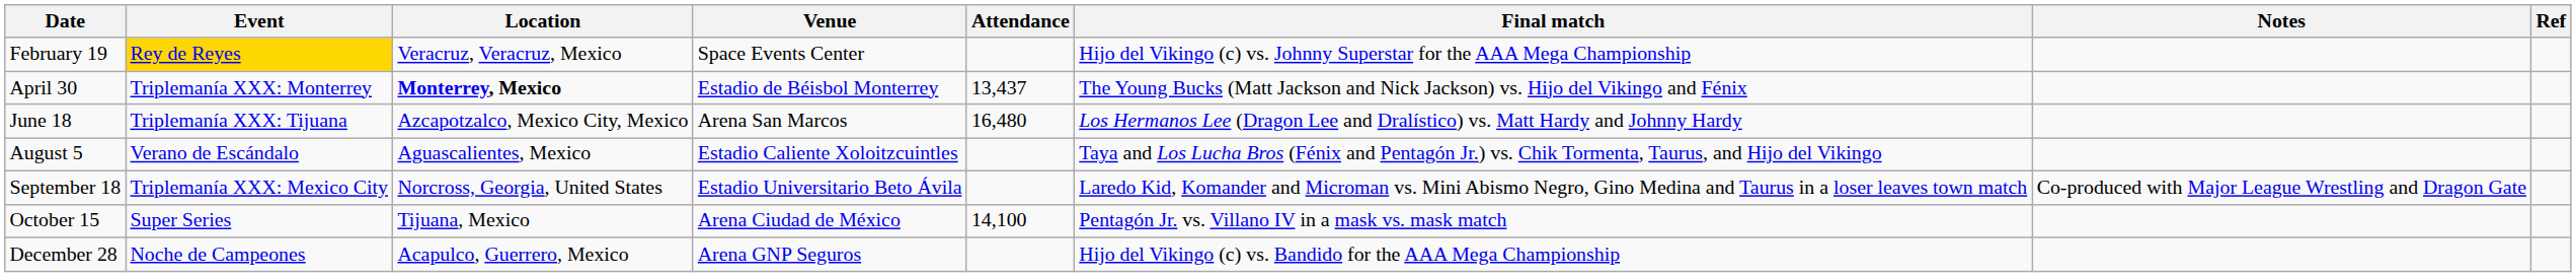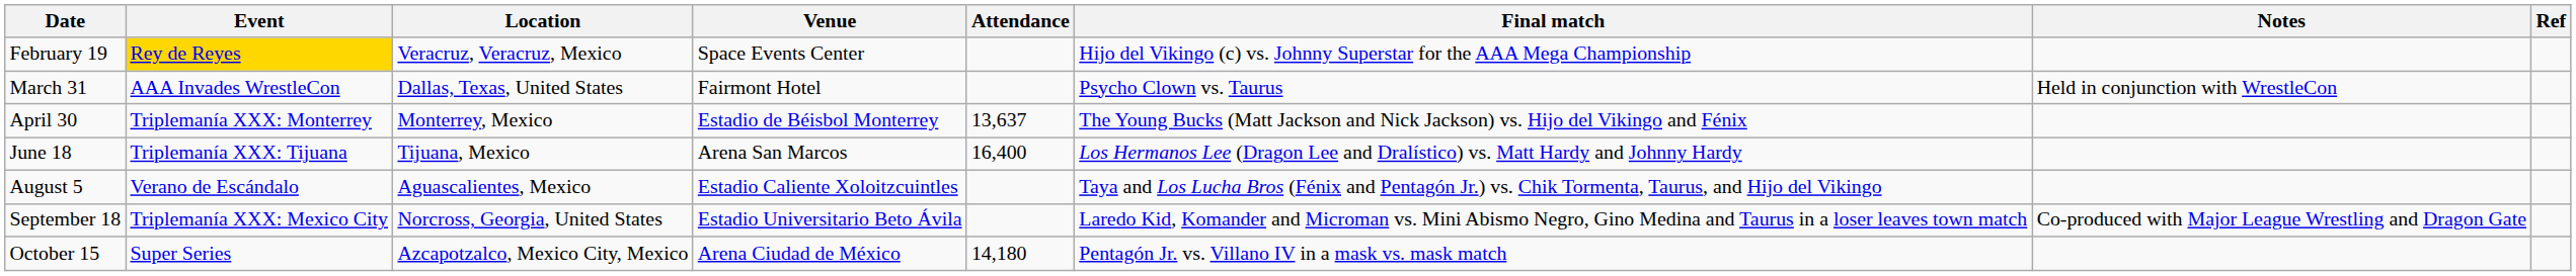+ row: March 31 | AAA Invades WrestleCon | Dallas, Texas, United States | Fairmont Hotel | Psycho Clown vs. Taurus | Held in conjunction with WrestleCon
April 30 | Location: bold -> normal
April 30 | Attendance: 13,437 -> 13,637
June 18 | Location: Azcapotzalco, Mexico City, Mexico -> Tijuana, Mexico
June 18 | Attendance: 16,480 -> 16,400
October 15 | Location: Tijuana, Mexico -> Azcapotzalco, Mexico City, Mexico
October 15 | Attendance: 14,100 -> 14,180
- row: December 28 | Noche de Campeones | Acapulco, Guerrero, Mexico | Arena GNP Seguros | Hijo del Vikingo (c) vs. Bandido for the AAA Mega Championship
